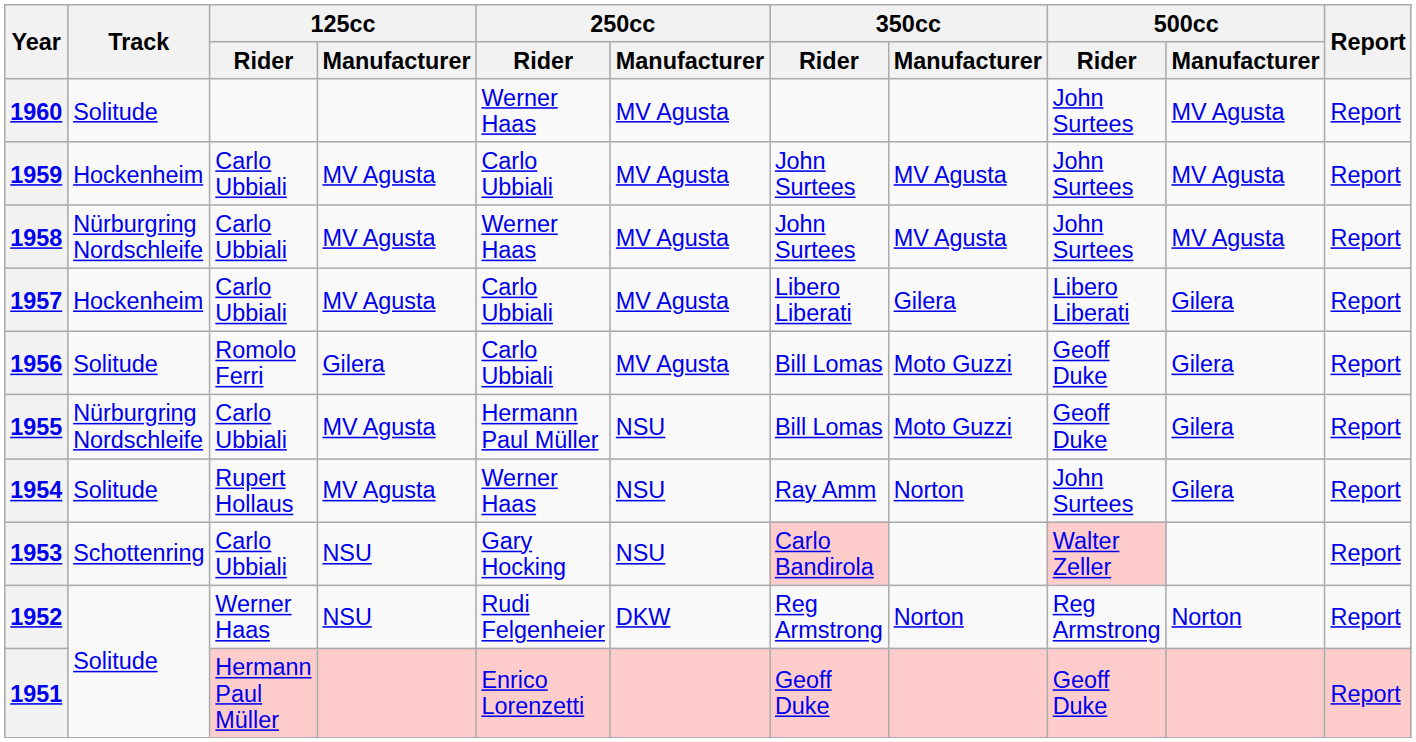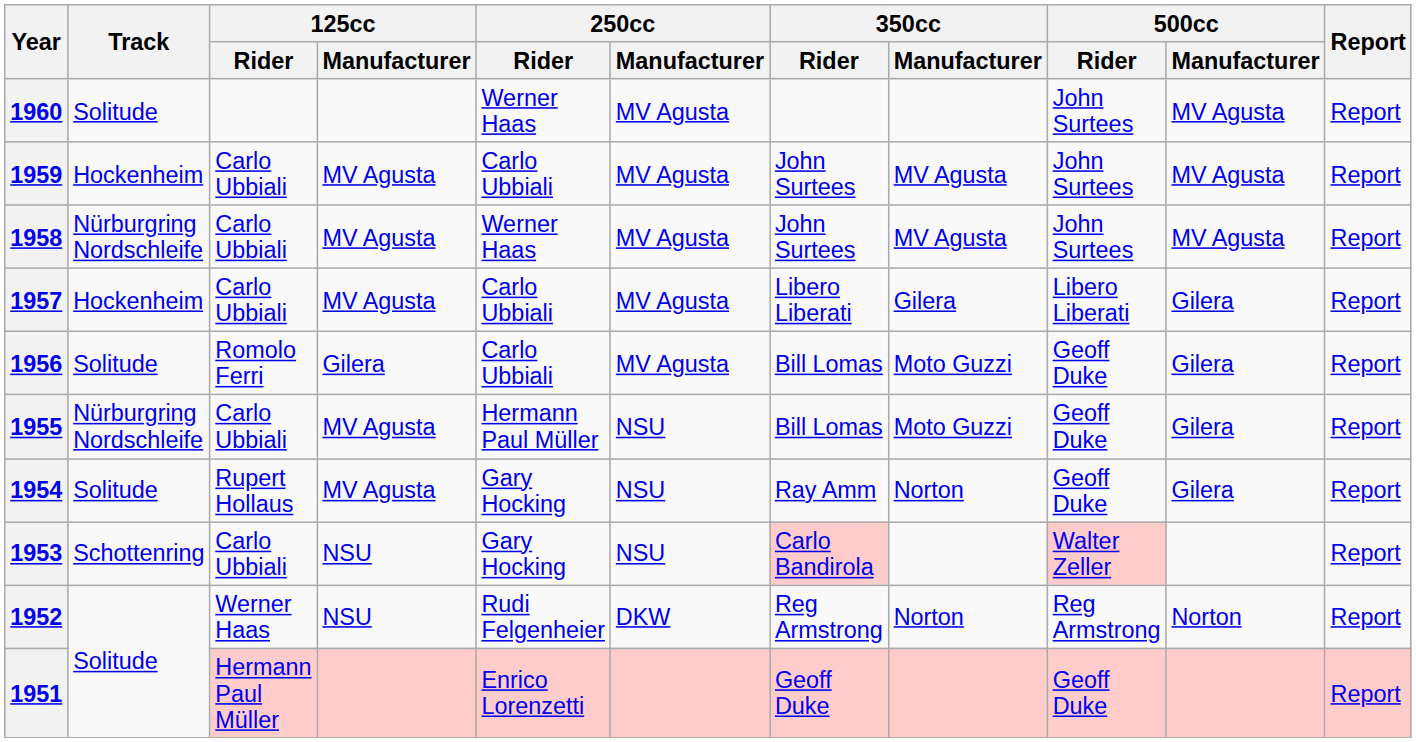1954 | 250cc / Rider: Werner Haas -> Gary Hocking
1954 | 500cc / Rider: John Surtees -> Geoff Duke
